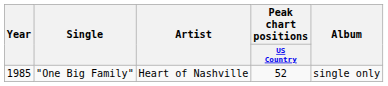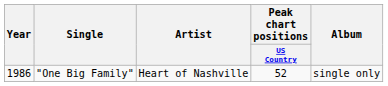"One Big Family" | Year: 1985 -> 1986
